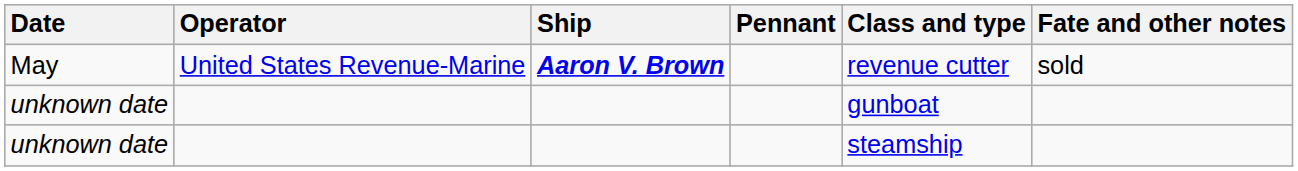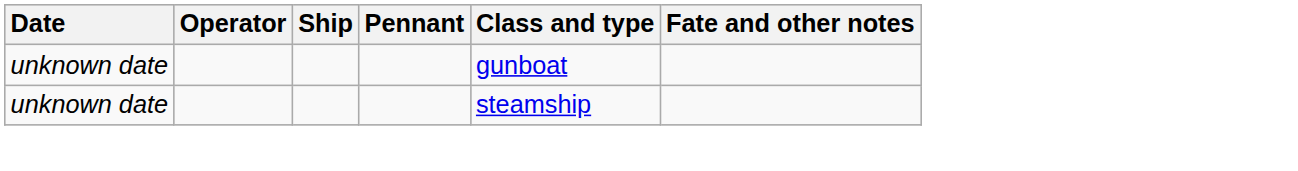- row: May | United States Revenue-Marine | Aaron V. Brown | revenue cutter | sold
